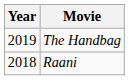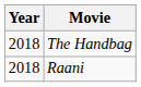The Handbag | Year: 2019 -> 2018
